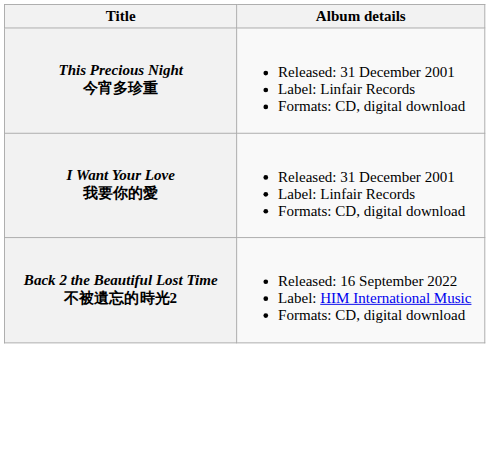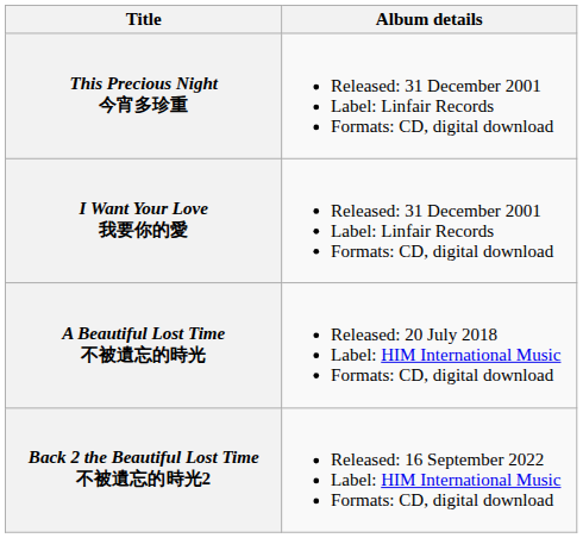+ row: A Beautiful Lost Time 不被遺忘的時光 | Released: 20 July 2018 Label: HIM International Music Formats: CD, digital download
